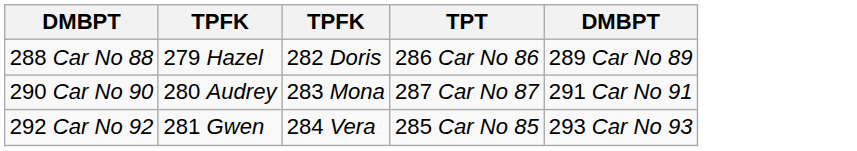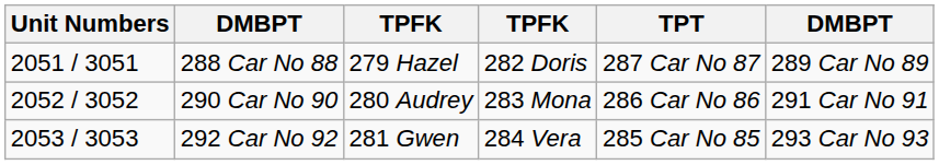+ column: Unit Numbers | 2051 / 3051 | 2052 / 3052 | 2053 / 3053
288 Car No 88 | TPT: 286 Car No 86 -> 287 Car No 87
290 Car No 90 | TPT: 287 Car No 87 -> 286 Car No 86
